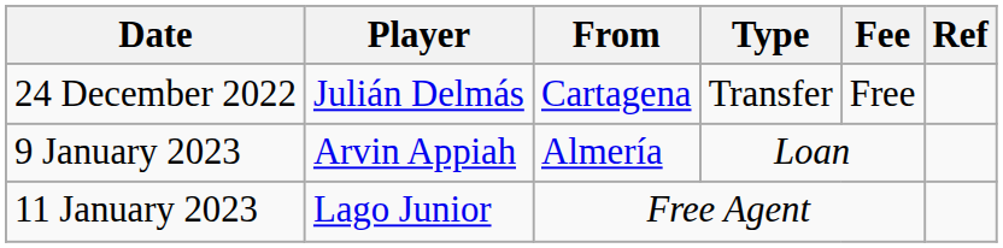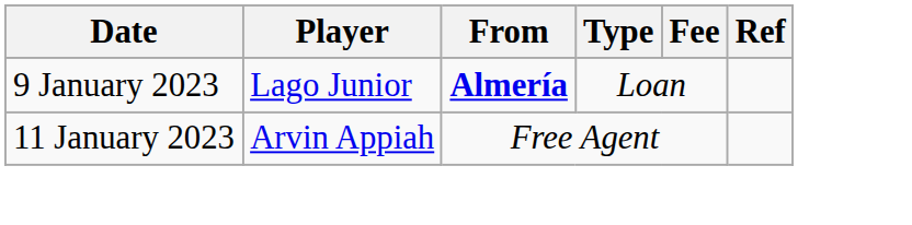- row: 24 December 2022 | Julián Delmás | Cartagena | Transfer | Free
9 January 2023 | Player: Arvin Appiah -> Lago Junior
9 January 2023 | From: normal -> bold
11 January 2023 | Player: Lago Junior -> Arvin Appiah
